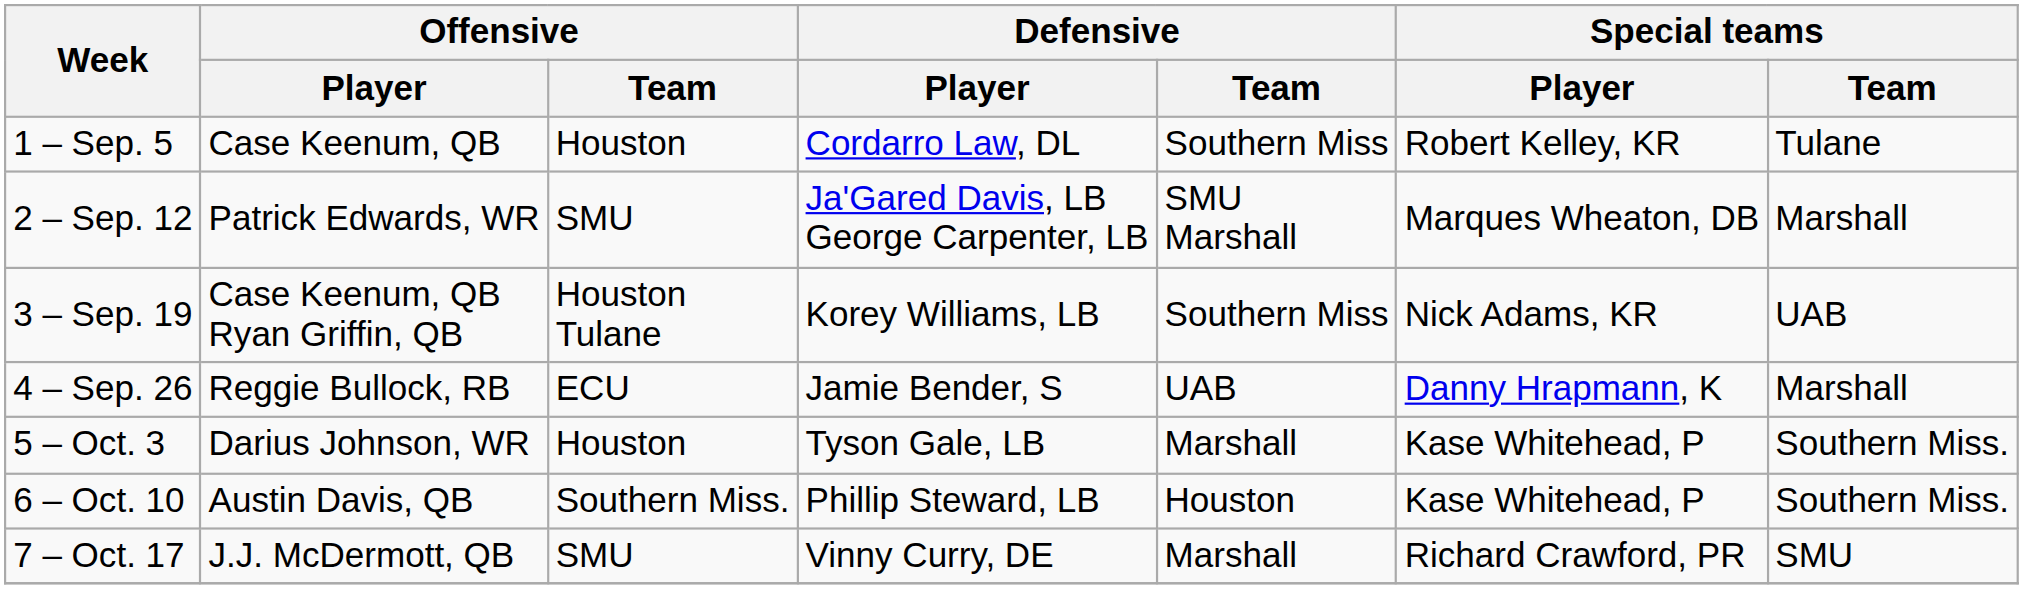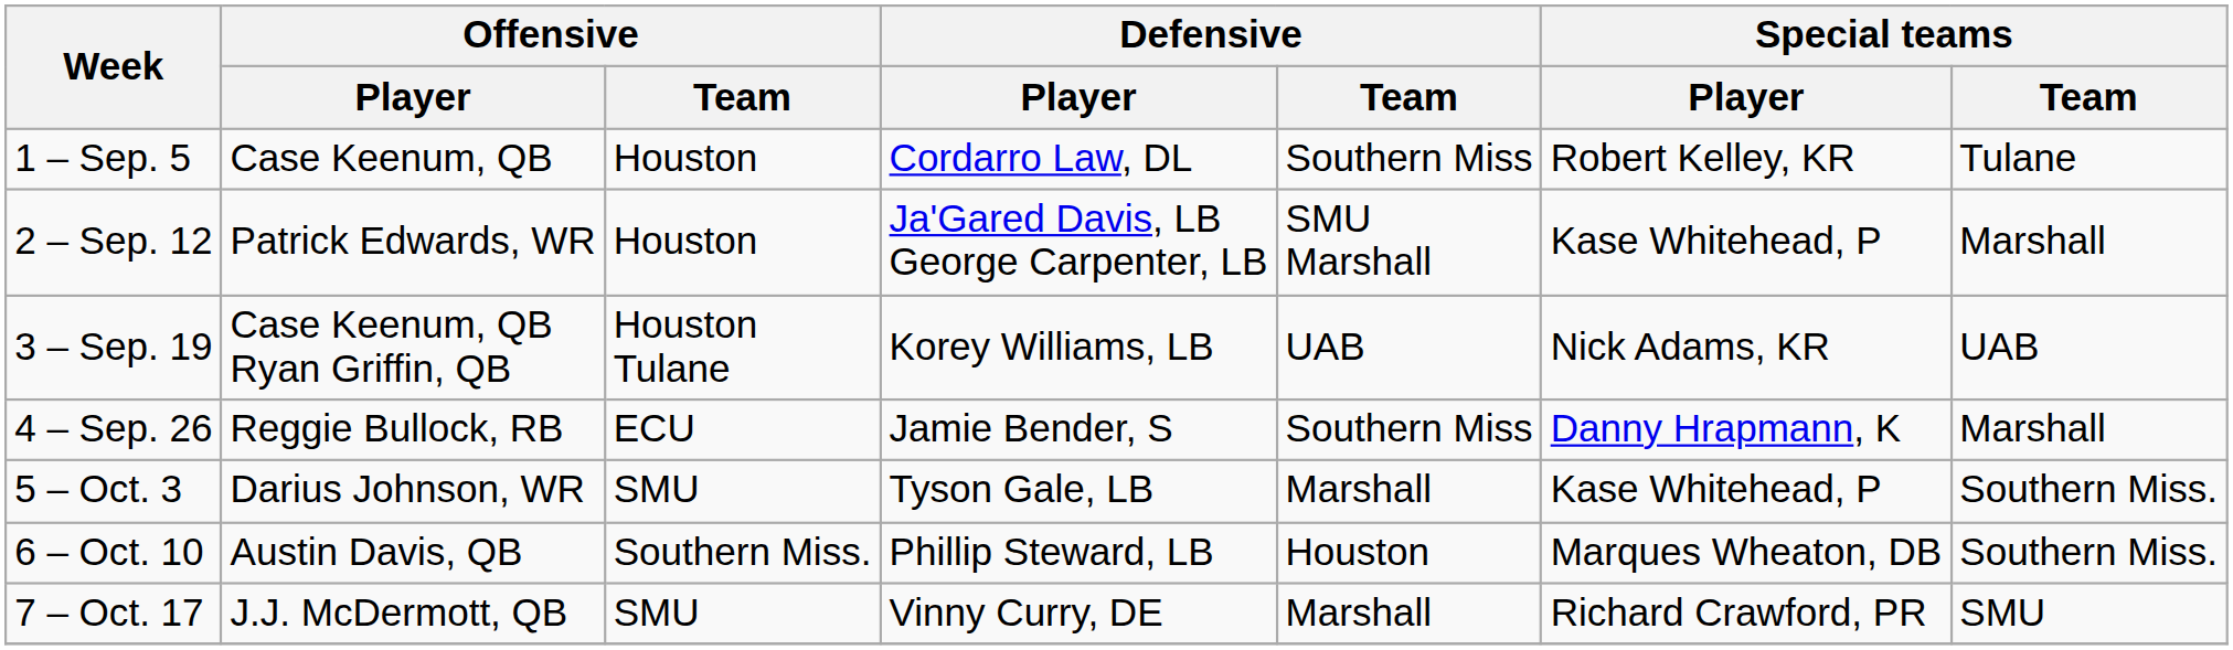2 – Sep. 12 | Offensive / Team: SMU -> Houston
2 – Sep. 12 | Special teams / Player: Marques Wheaton, DB -> Kase Whitehead, P
3 – Sep. 19 | Defensive / Team: Southern Miss -> UAB
4 – Sep. 26 | Defensive / Team: UAB -> Southern Miss
5 – Oct. 3 | Offensive / Team: Houston -> SMU
6 – Oct. 10 | Special teams / Player: Kase Whitehead, P -> Marques Wheaton, DB
